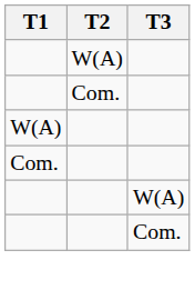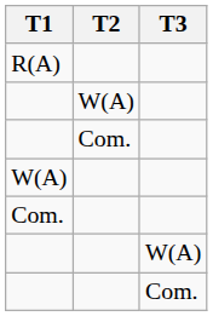+ row: R(A)
